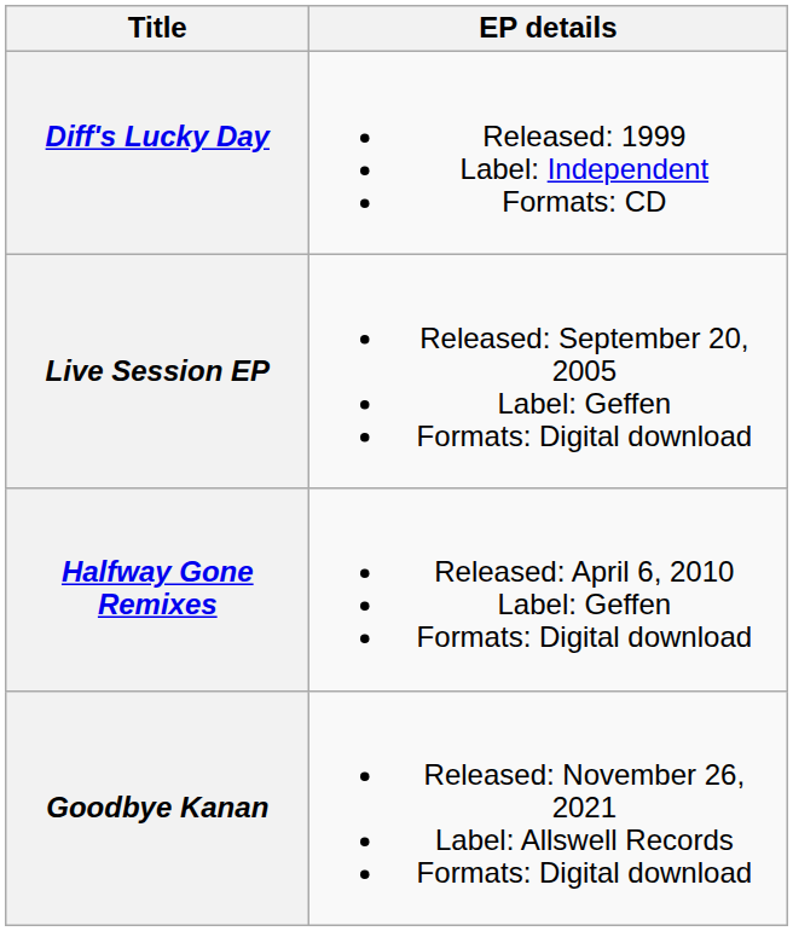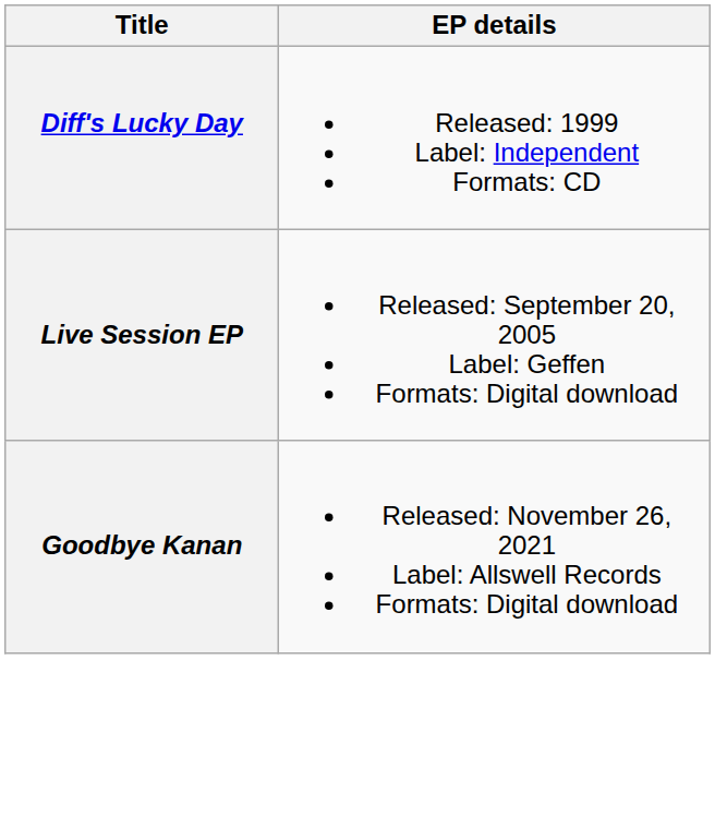- row: Halfway Gone Remixes | Released: April 6, 2010 Label: Geffen Formats: Digital download
